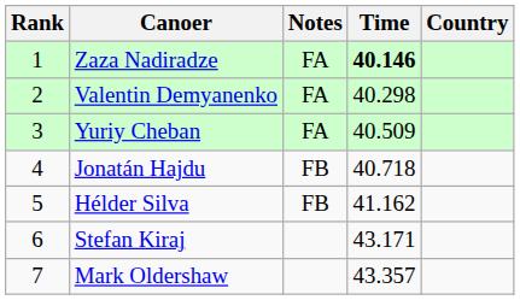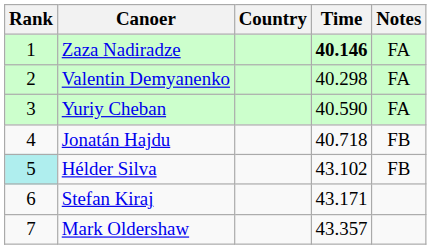columns swapped: Country <-> Notes
Yuriy Cheban | Time: 40.509 -> 40.590
Hélder Silva | Rank: no background -> paleturquoise background
Hélder Silva | Time: 41.162 -> 43.102
